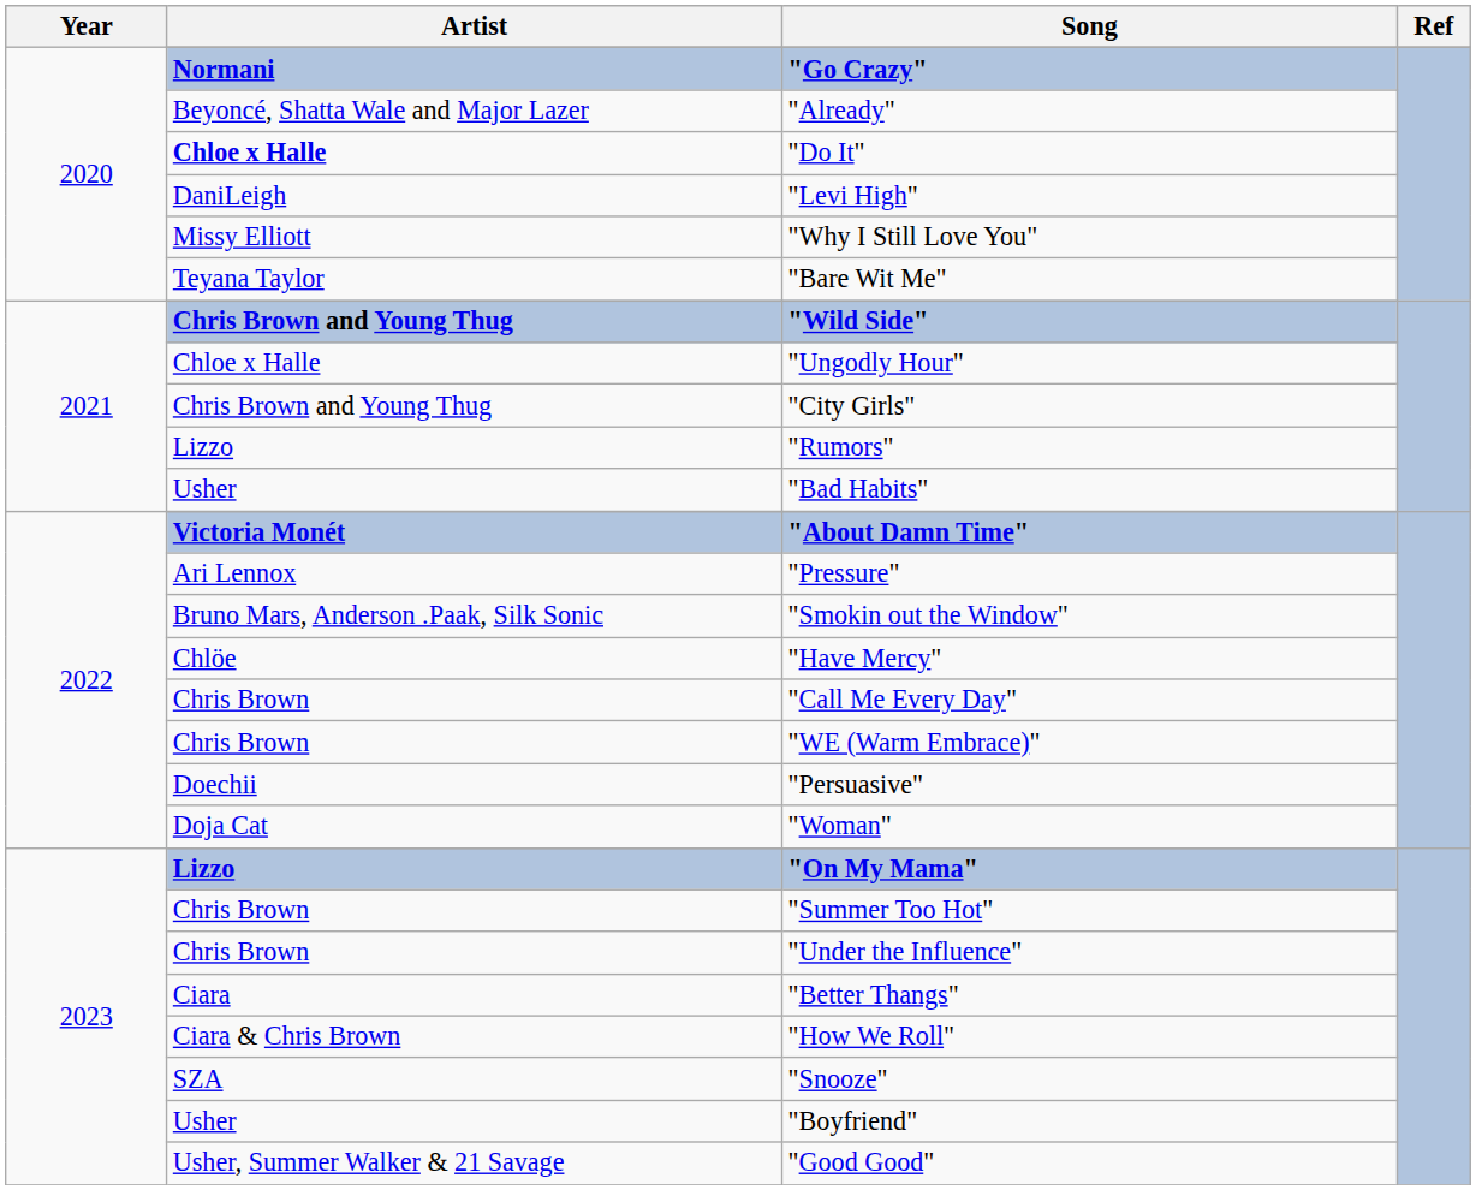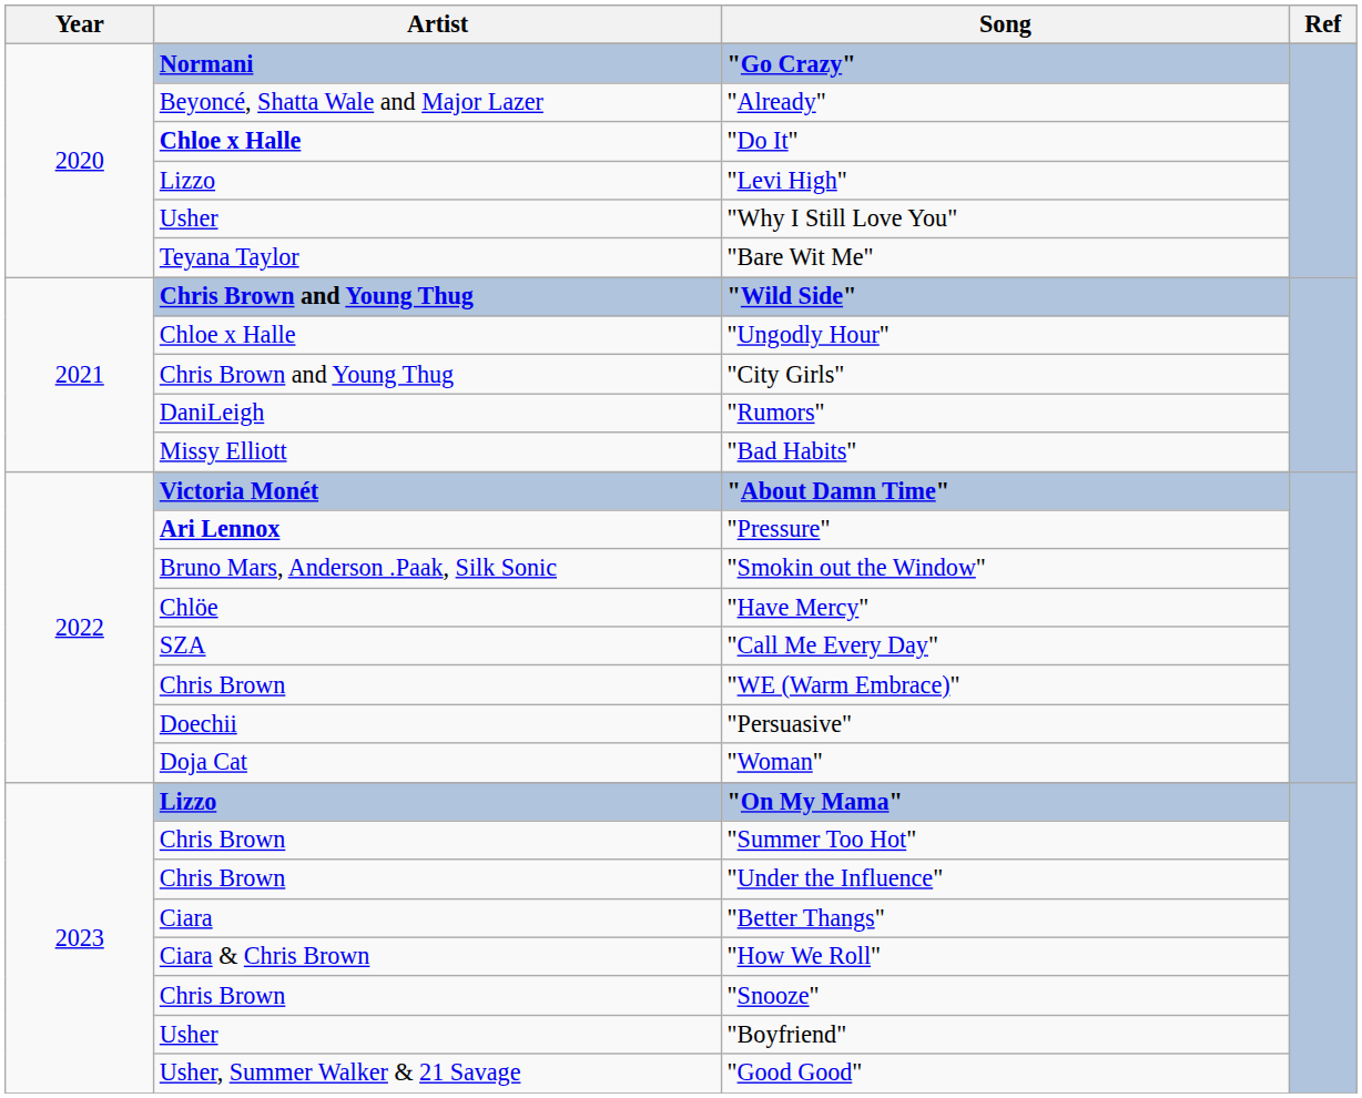"Levi High" | Artist: DaniLeigh -> Lizzo
"Why I Still Love You" | Artist: Missy Elliott -> Usher
"Rumors" | Artist: Lizzo -> DaniLeigh
"Bad Habits" | Artist: Usher -> Missy Elliott
"Pressure" | Artist: normal -> bold
"Call Me Every Day" | Artist: Chris Brown -> SZA
"Snooze" | Artist: SZA -> Chris Brown
